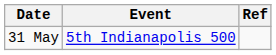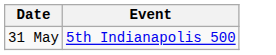- column: Ref
